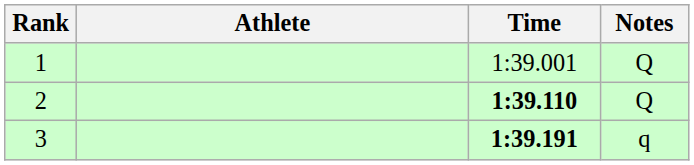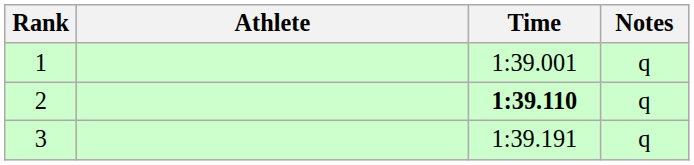1 | Notes: Q -> q
2 | Notes: Q -> q
3 | Time: bold -> normal
